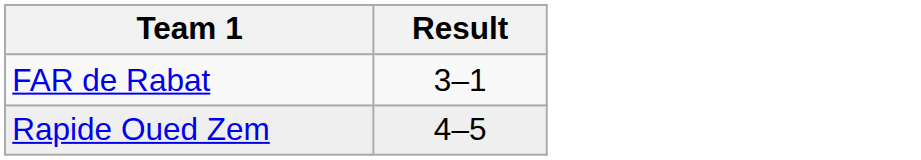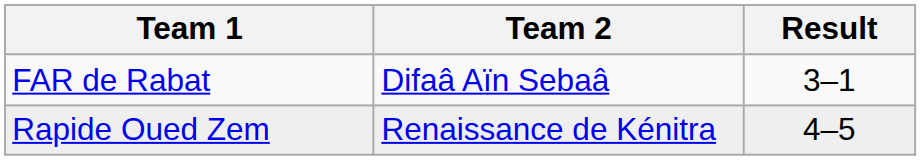+ column: Team 2 | Difaâ Aïn Sebaâ | Renaissance de Kénitra
